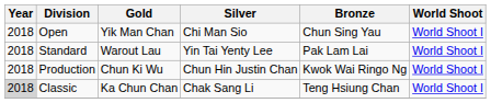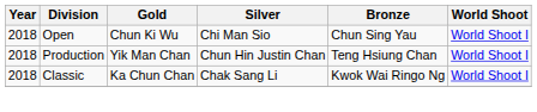Open | Gold: Yik Man Chan -> Chun Ki Wu
- row: 2018 | Standard | Warout Lau | Yin Tai Yenty Lee | Pak Lam Lai | World Shoot I
Production | Gold: Chun Ki Wu -> Yik Man Chan
Production | Bronze: Kwok Wai Ringo Ng -> Teng Hsiung Chan
Classic | Year: lightgrey background -> no background
Classic | Bronze: Teng Hsiung Chan -> Kwok Wai Ringo Ng
